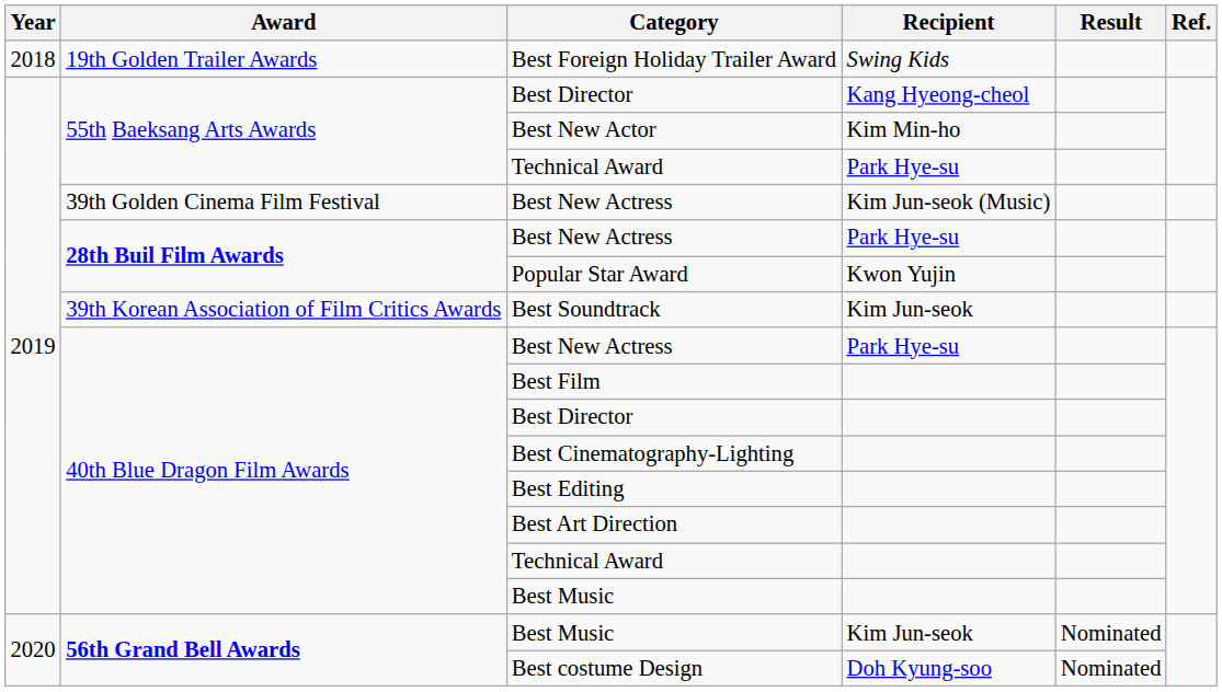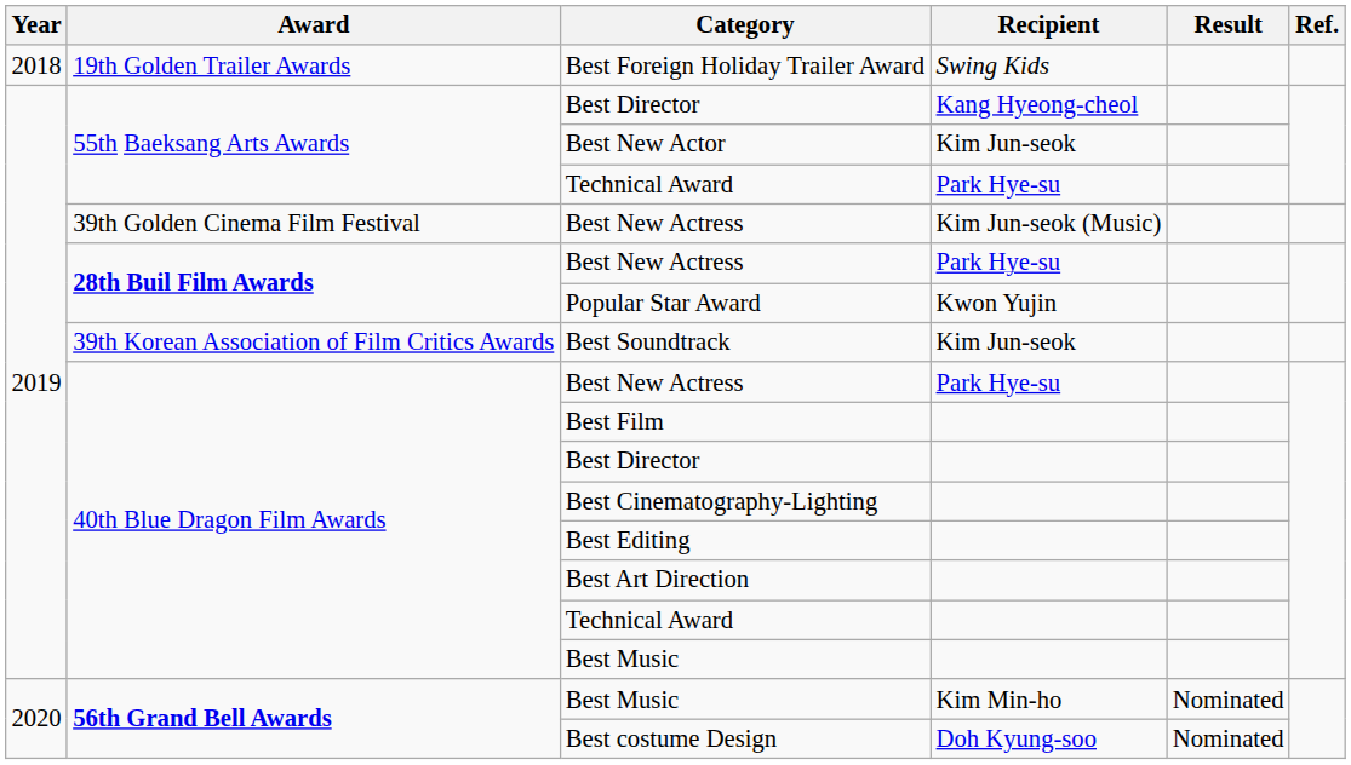Best New Actor | Recipient: Kim Min-ho -> Kim Jun-seok
56th Grand Bell Awards / Best Music | Recipient: Kim Jun-seok -> Kim Min-ho
